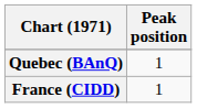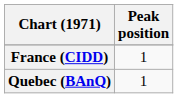rows swapped: France (CIDD) <-> Quebec (BAnQ)
